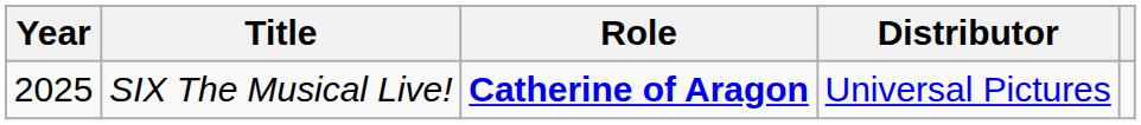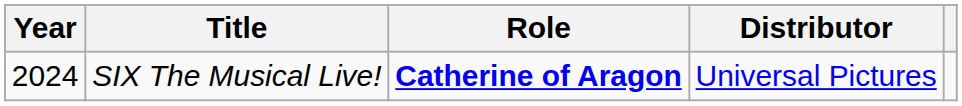SIX The Musical Live! | Year: 2025 -> 2024
